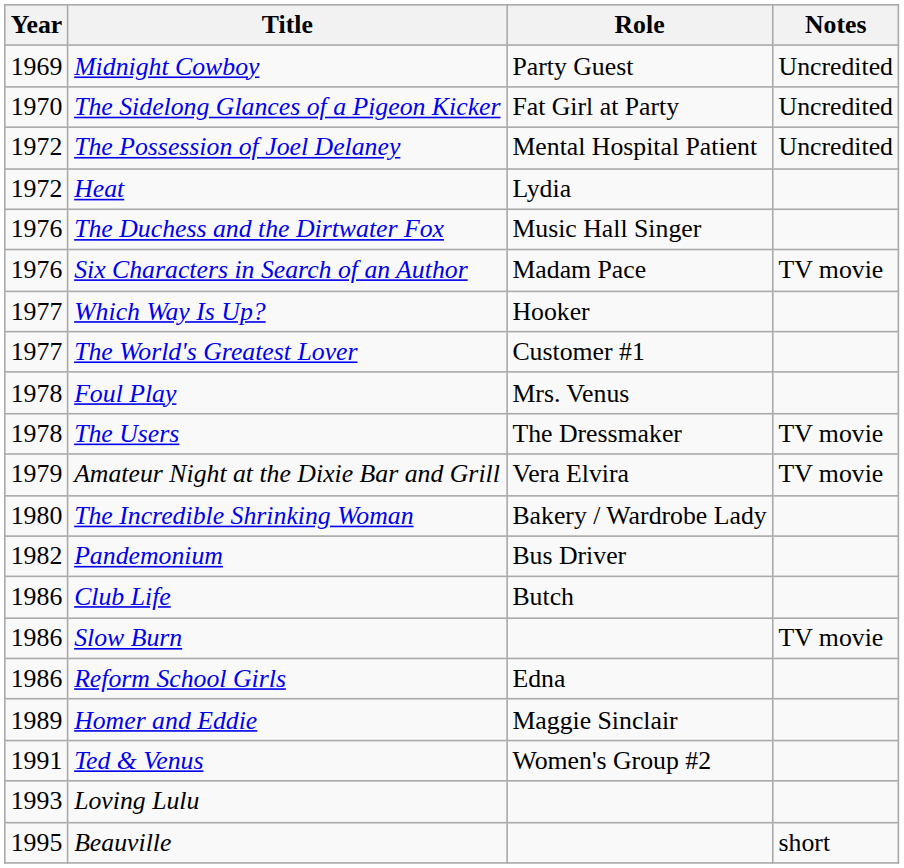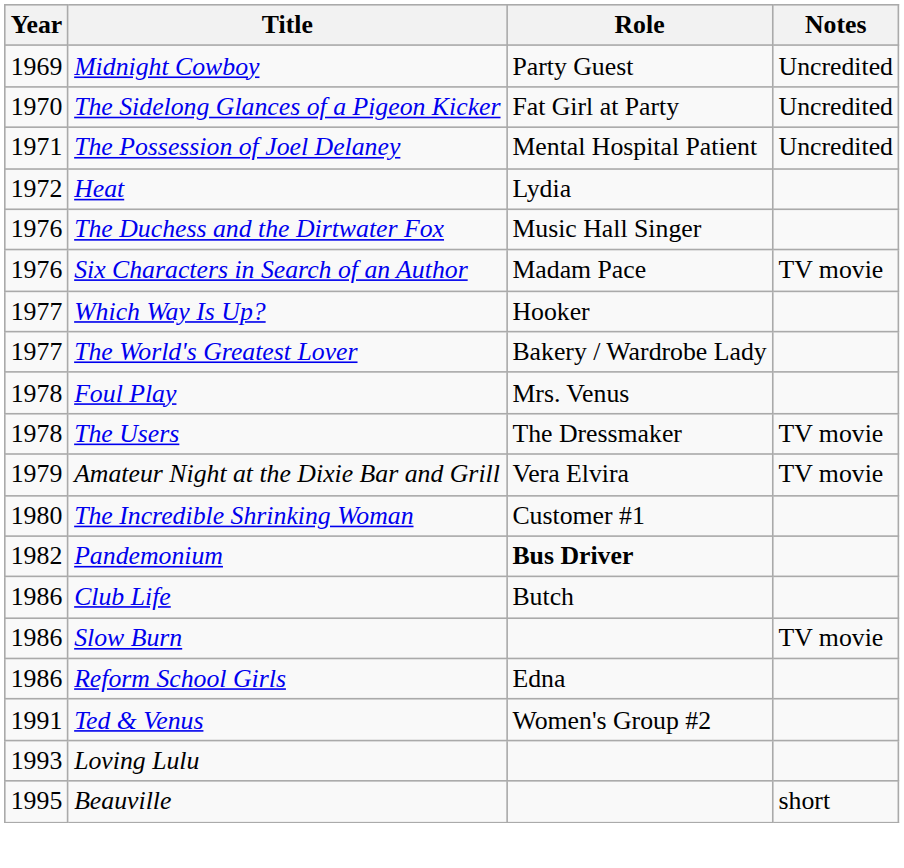The Possession of Joel Delaney | Year: 1972 -> 1971
The World's Greatest Lover | Role: Customer #1 -> Bakery / Wardrobe Lady
The Incredible Shrinking Woman | Role: Bakery / Wardrobe Lady -> Customer #1
Pandemonium | Role: normal -> bold
- row: 1989 | Homer and Eddie | Maggie Sinclair
